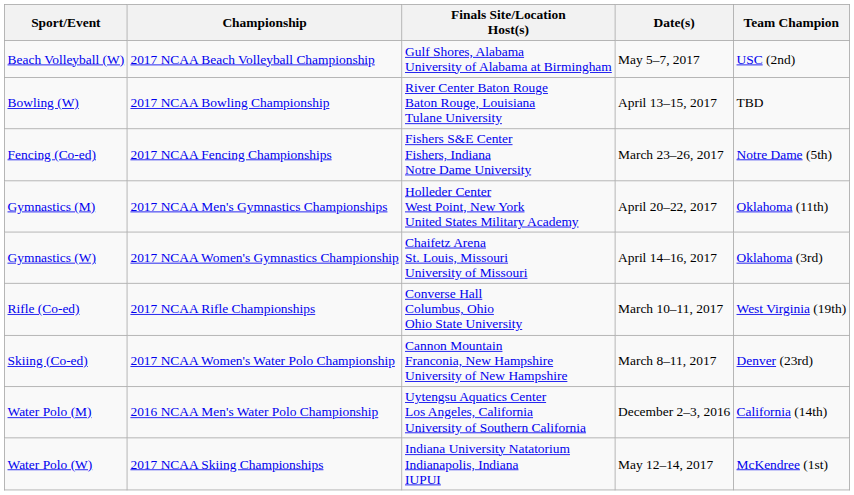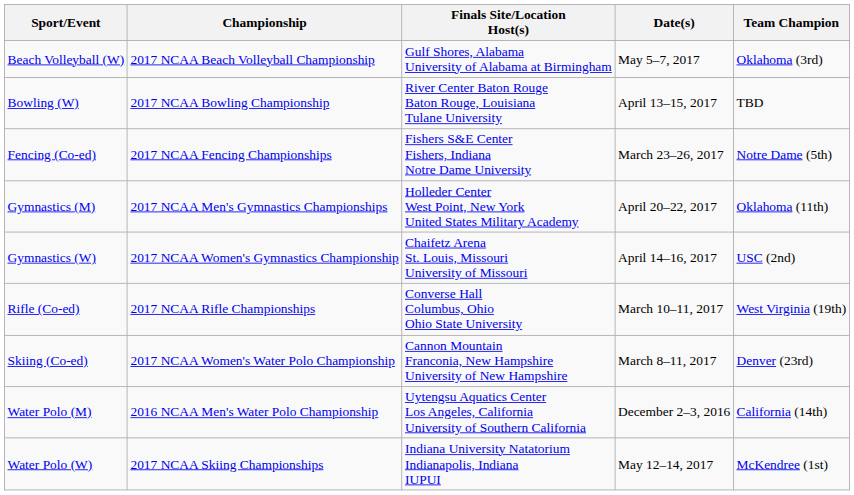Beach Volleyball (W) | Team Champion: USC (2nd) -> Oklahoma (3rd)
Gymnastics (W) | Team Champion: Oklahoma (3rd) -> USC (2nd)
